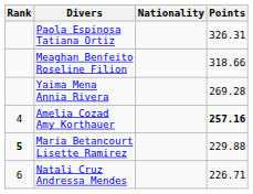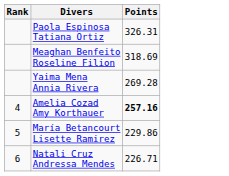- column: Nationality
Meaghan Benfeito Roseline Filion | Points: 318.66 -> 318.69
María Betancourt Lisette Ramirez | Rank: bold -> normal
María Betancourt Lisette Ramirez | Points: 229.88 -> 229.86
